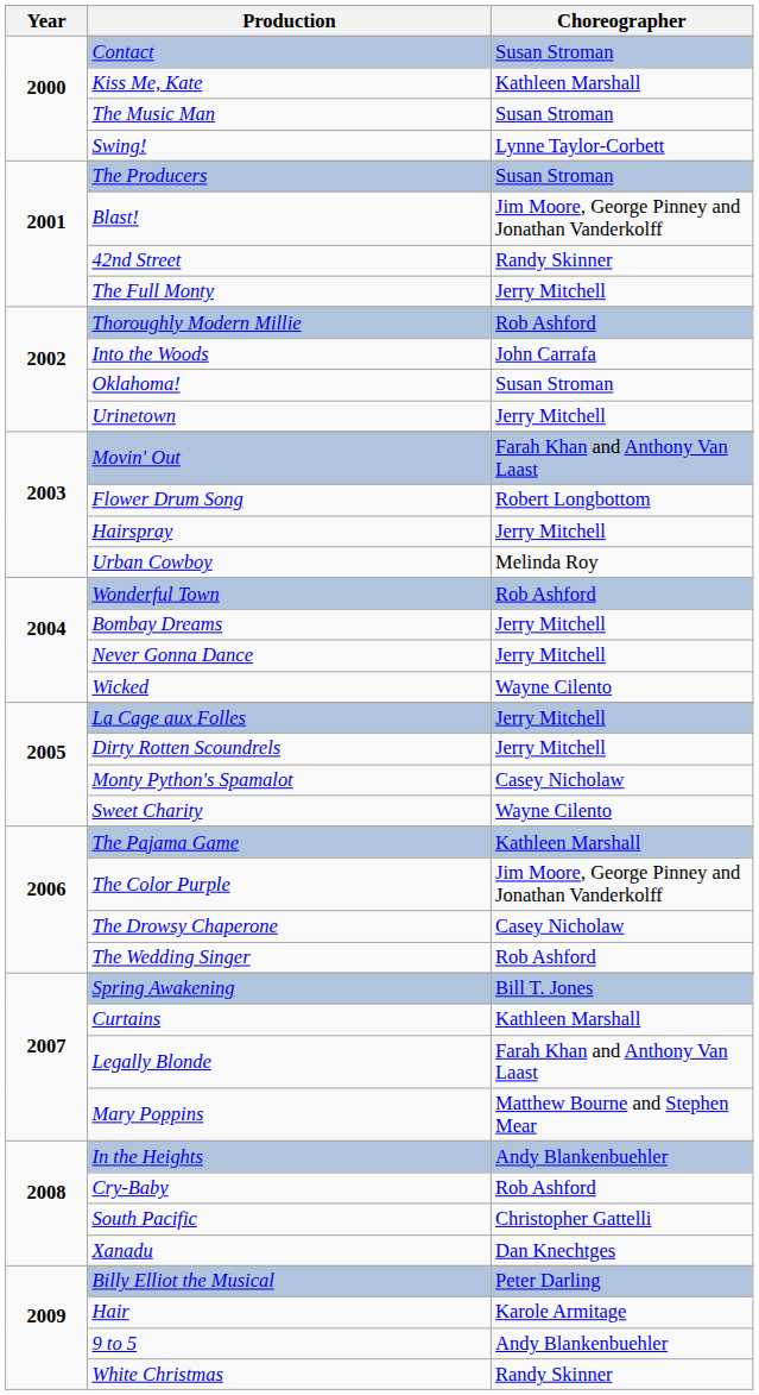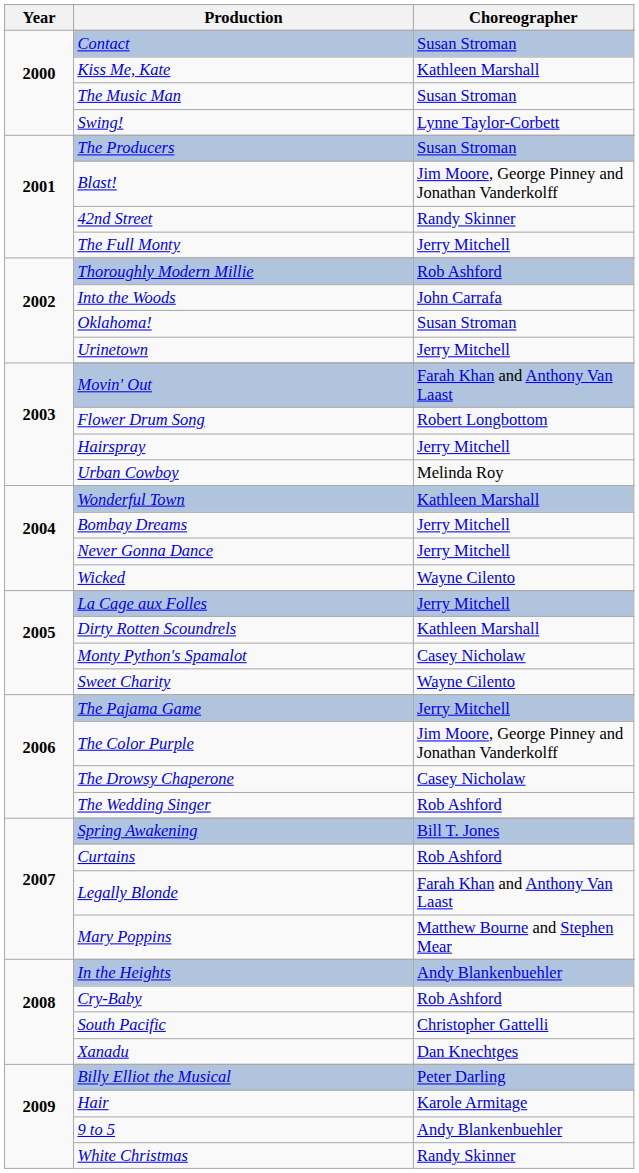Wonderful Town | Choreographer: Rob Ashford -> Kathleen Marshall
Dirty Rotten Scoundrels | Choreographer: Jerry Mitchell -> Kathleen Marshall
The Pajama Game | Choreographer: Kathleen Marshall -> Jerry Mitchell
Curtains | Choreographer: Kathleen Marshall -> Rob Ashford
